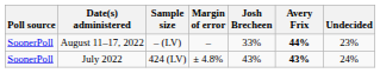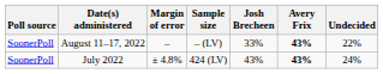columns swapped: Sample size <-> Margin of error
August 11–17, 2022 | Avery Frix: 44% -> 43%
August 11–17, 2022 | Undecided: 23% -> 22%
